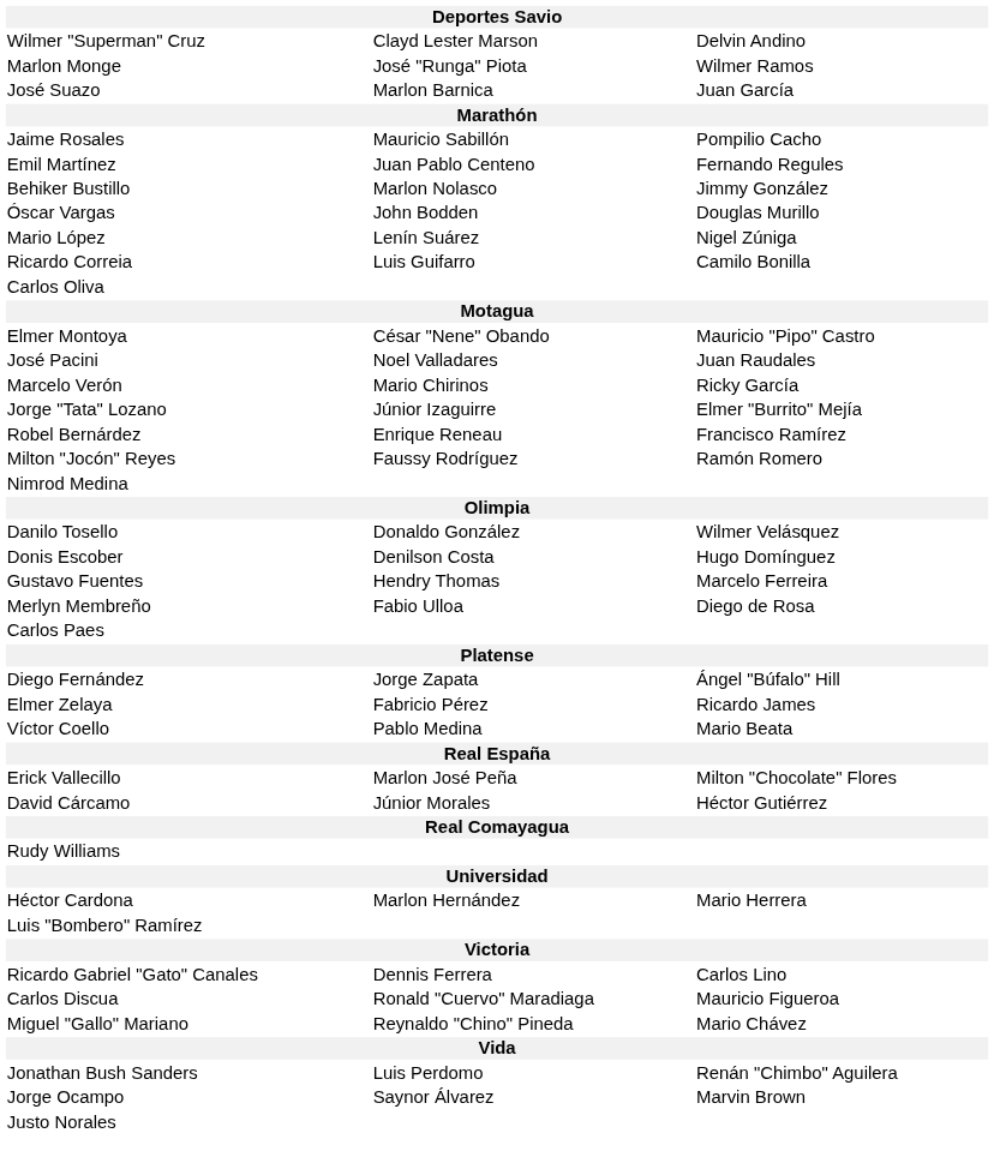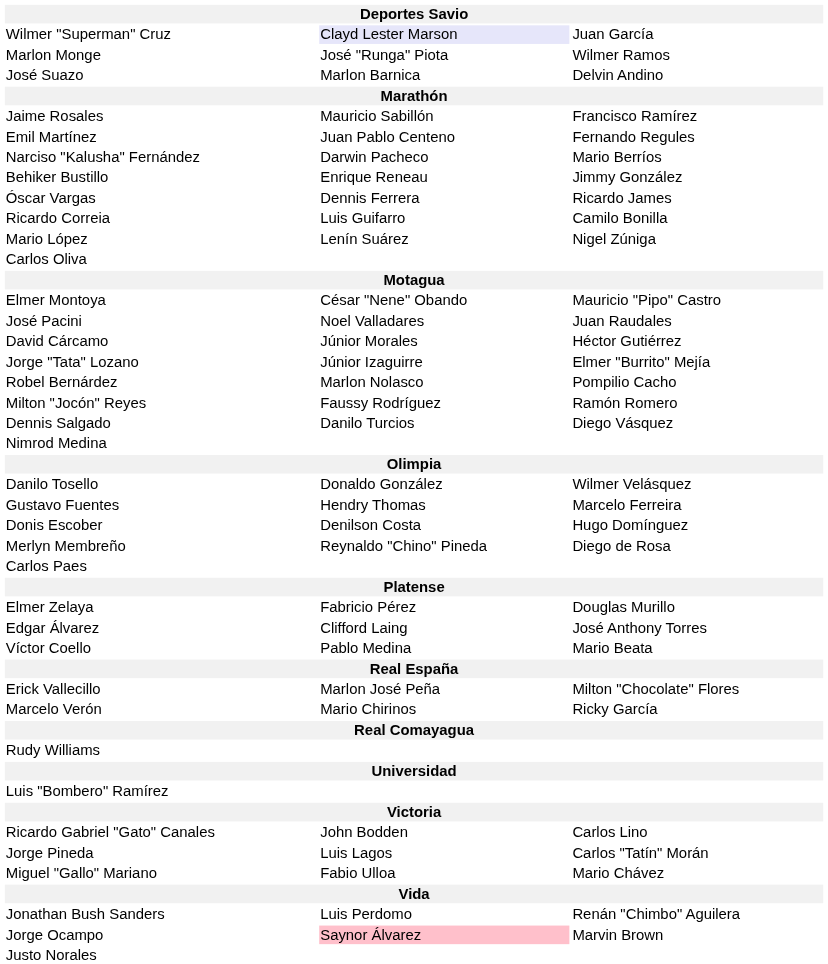Wilmer "Superman" Cruz | column 2: no background -> lavender background
Wilmer "Superman" Cruz | column 3: Delvin Andino -> Juan García
José Suazo | column 3: Juan García -> Delvin Andino
Jaime Rosales | column 3: Pompilio Cacho -> Francisco Ramírez
+ row: Narciso "Kalusha" Fernández | Darwin Pacheco | Mario Berríos
Behiker Bustillo | column 2: Marlon Nolasco -> Enrique Reneau
Óscar Vargas | column 2: John Bodden -> Dennis Ferrera
Óscar Vargas | column 3: Douglas Murillo -> Ricardo James
rows swapped: Ricardo Correia <-> Mario López
rows swapped: Marcelo Verón <-> David Cárcamo
Robel Bernárdez | column 2: Enrique Reneau -> Marlon Nolasco
Robel Bernárdez | column 3: Francisco Ramírez -> Pompilio Cacho
+ row: Dennis Salgado | Danilo Turcios | Diego Vásquez
rows swapped: Donis Escober <-> Gustavo Fuentes
Merlyn Membreño | column 2: Fabio Ulloa -> Reynaldo "Chino" Pineda
- row: Diego Fernández | Jorge Zapata | Ángel "Búfalo" Hill
Elmer Zelaya | column 3: Ricardo James -> Douglas Murillo
+ row: Edgar Álvarez | Clifford Laing | José Anthony Torres
- row: Héctor Cardona | Marlon Hernández | Mario Herrera
Ricardo Gabriel "Gato" Canales | column 2: Dennis Ferrera -> John Bodden
- row: Carlos Discua | Ronald "Cuervo" Maradiaga | Mauricio Figueroa
+ row: Jorge Pineda | Luis Lagos | Carlos "Tatín" Morán
Miguel "Gallo" Mariano | column 2: Reynaldo "Chino" Pineda -> Fabio Ulloa
Jorge Ocampo | column 2: no background -> pink background
